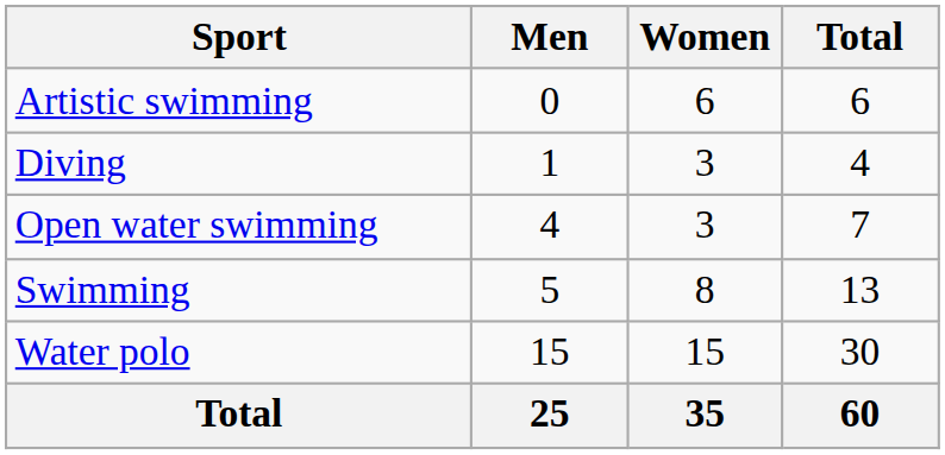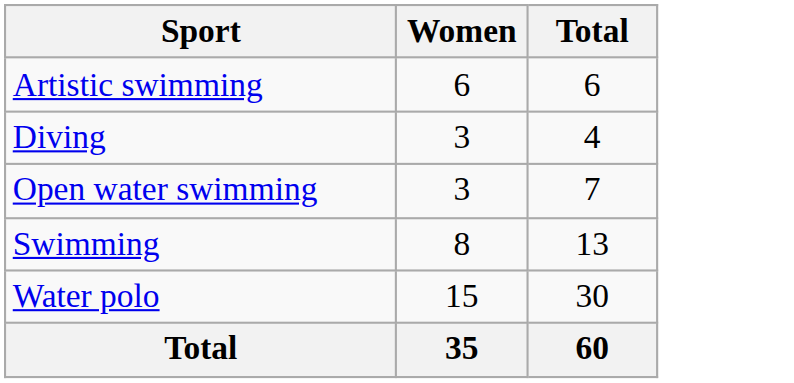- column: Men | 0 | 1 | 4 | 5 | 15 | 25
